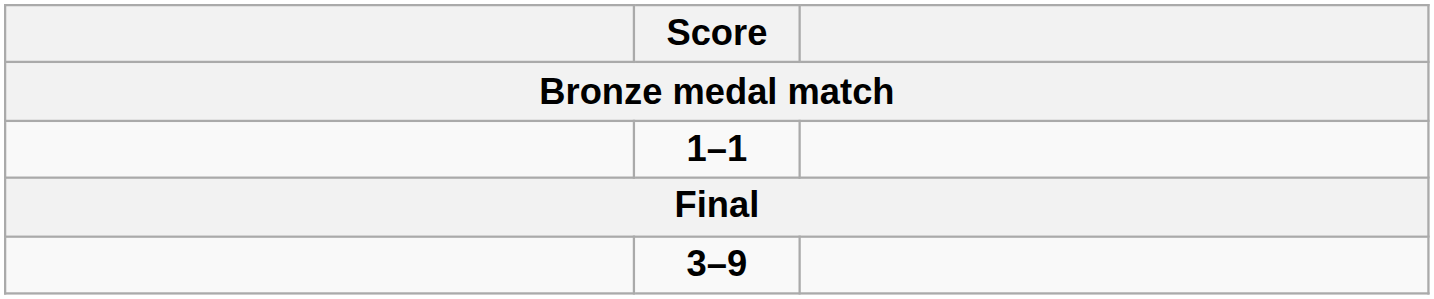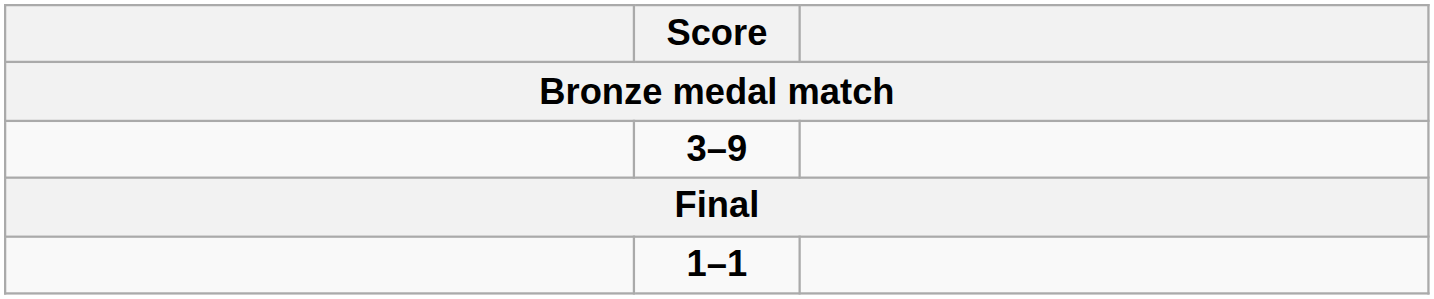rows swapped: 1–1 <-> 3–9
